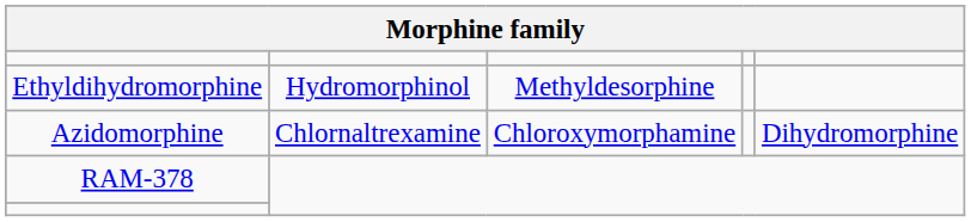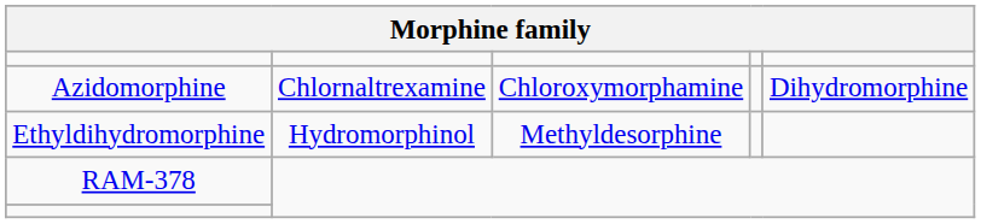rows swapped: Azidomorphine <-> Ethyldihydromorphine
